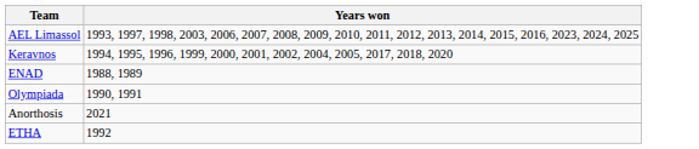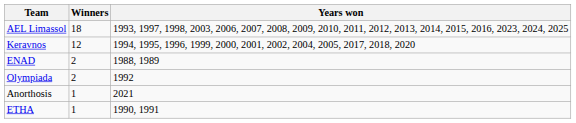+ column: Winners | 18 | 12 | 2 | 2 | 1 | 1
Olympiada | Years won: 1990, 1991 -> 1992
ETHA | Years won: 1992 -> 1990, 1991
